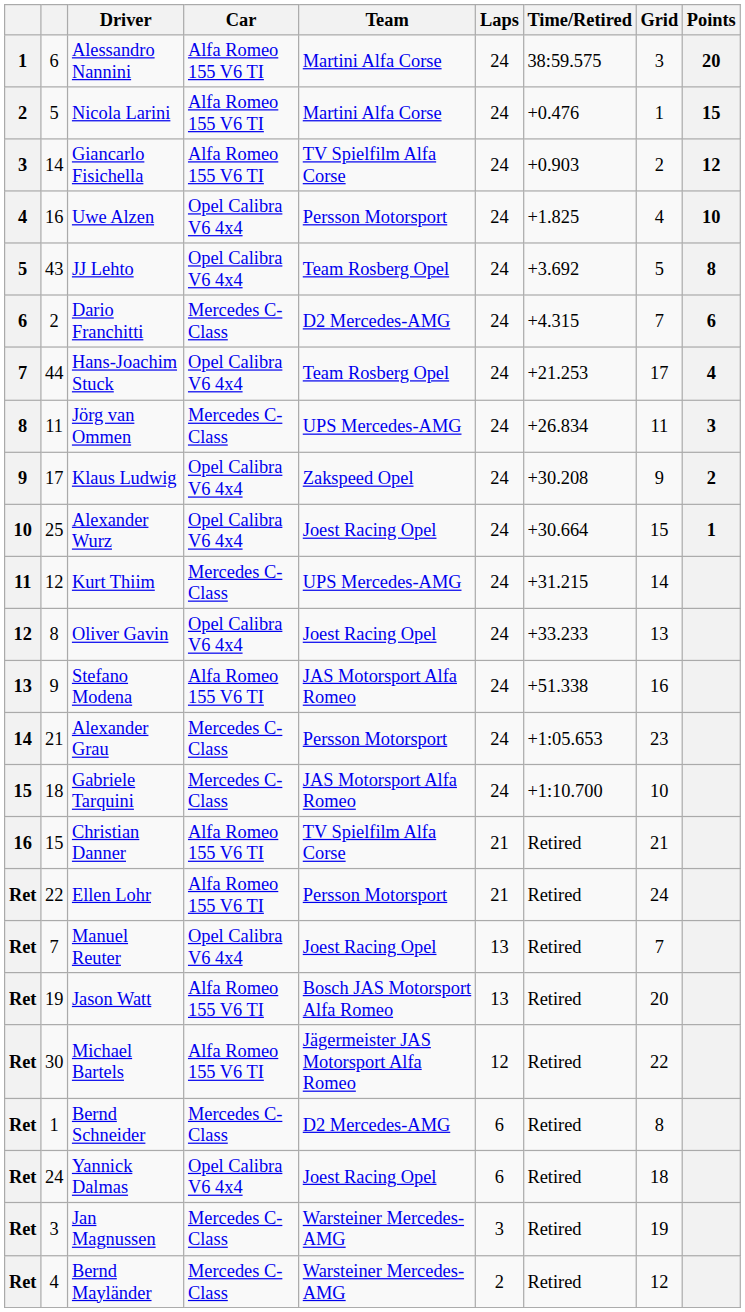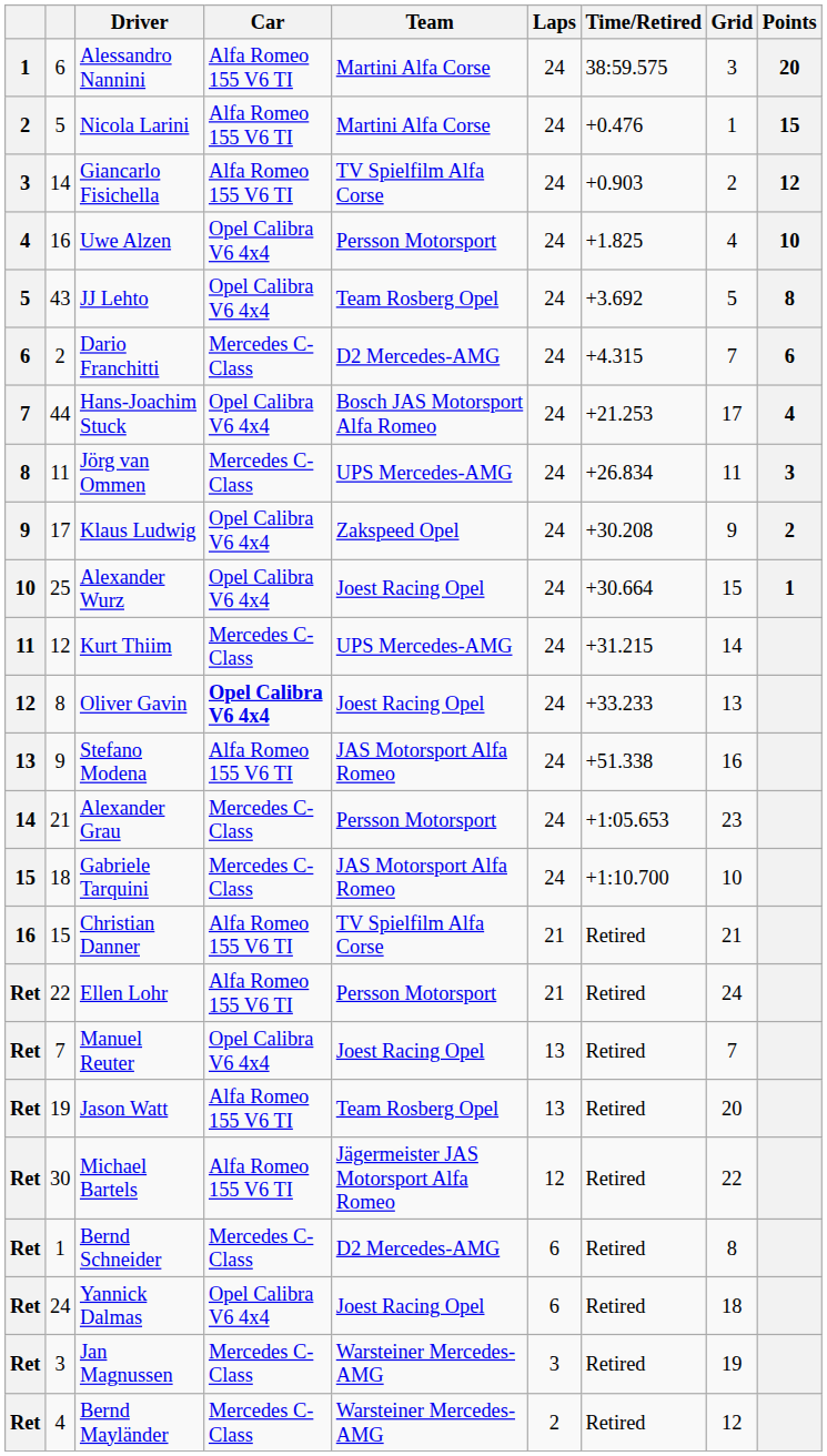Hans-Joachim Stuck | Team: Team Rosberg Opel -> Bosch JAS Motorsport Alfa Romeo
Oliver Gavin | Car: normal -> bold
Jason Watt | Team: Bosch JAS Motorsport Alfa Romeo -> Team Rosberg Opel
